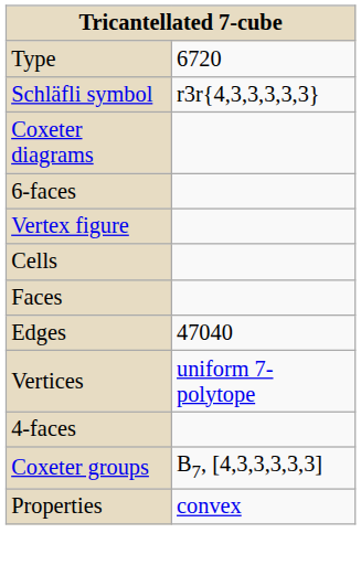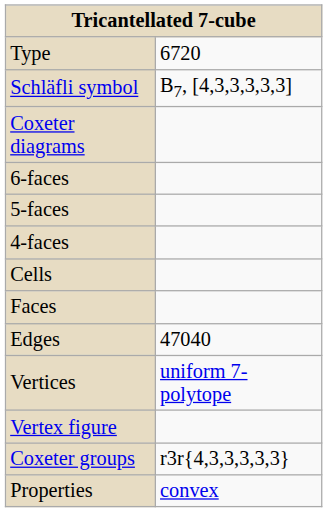Schläfli symbol | column 2: r3r{4,3,3,3,3,3} -> B7, [4,3,3,3,3,3]
+ row: 5-faces
rows swapped: 4-faces <-> Vertex figure
Coxeter groups | column 2: B7, [4,3,3,3,3,3] -> r3r{4,3,3,3,3,3}
